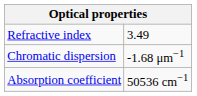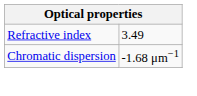- row: Absorption coefficient | 50536 cm−1
